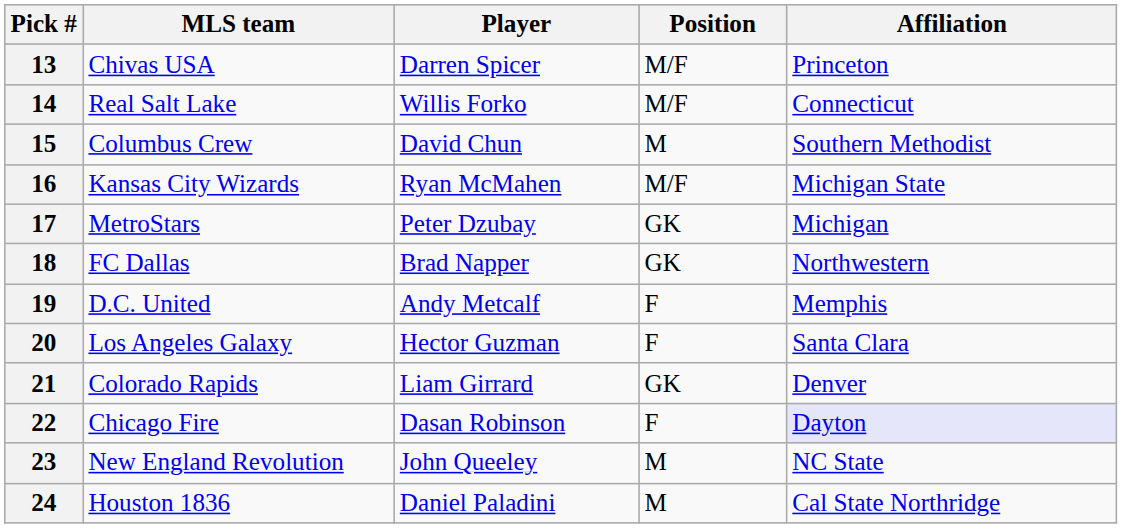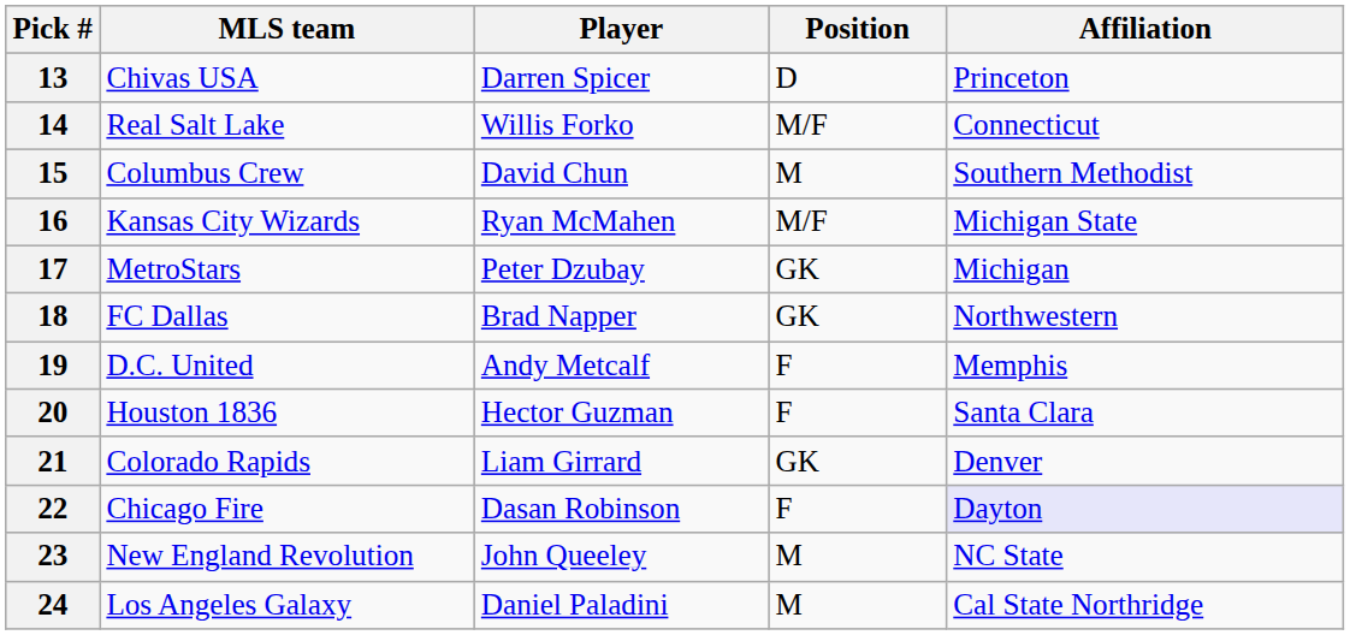13 | Position: M/F -> D
20 | MLS team: Los Angeles Galaxy -> Houston 1836
24 | MLS team: Houston 1836 -> Los Angeles Galaxy
